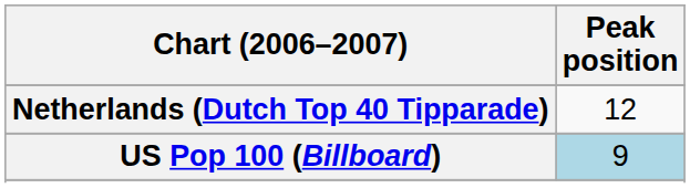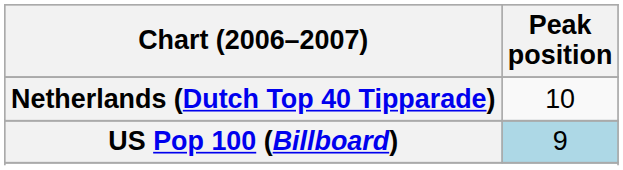Netherlands (Dutch Top 40 Tipparade) | Peak position: 12 -> 10
